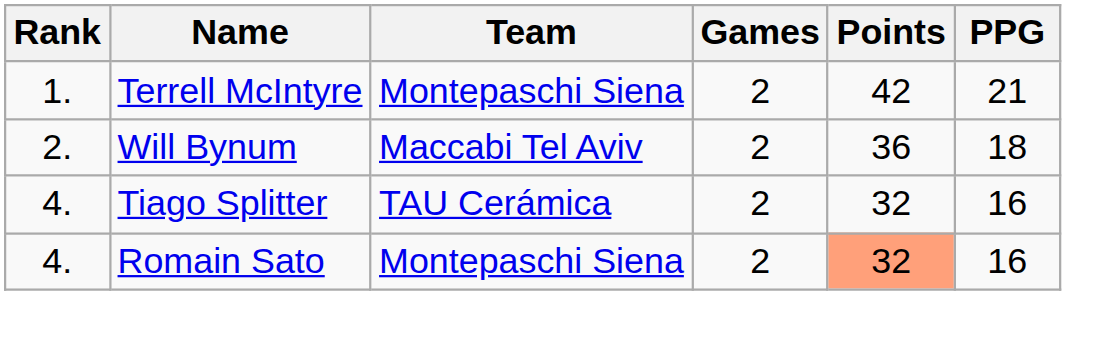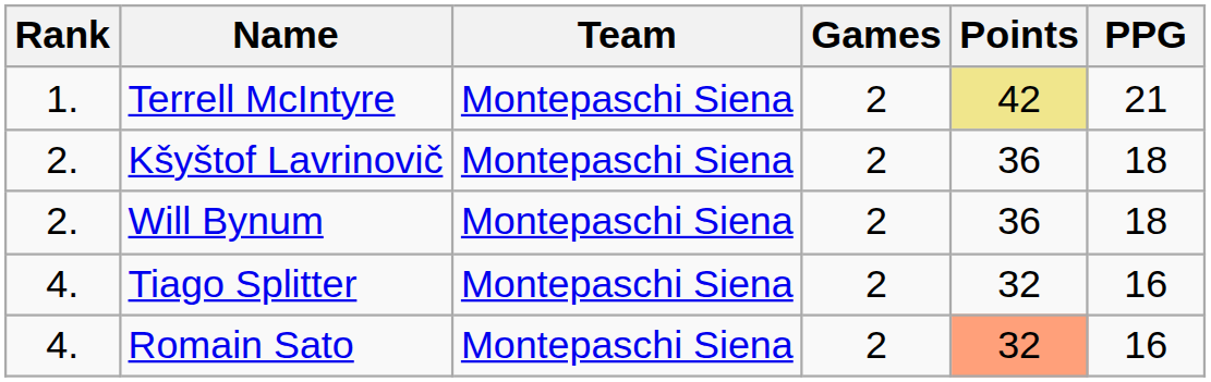Terrell McIntyre | Points: no background -> khaki background
+ row: 2. | Kšyštof Lavrinovič | Montepaschi Siena | 2 | 36 | 18
Will Bynum | Team: Maccabi Tel Aviv -> Montepaschi Siena
Tiago Splitter | Team: TAU Cerámica -> Montepaschi Siena
